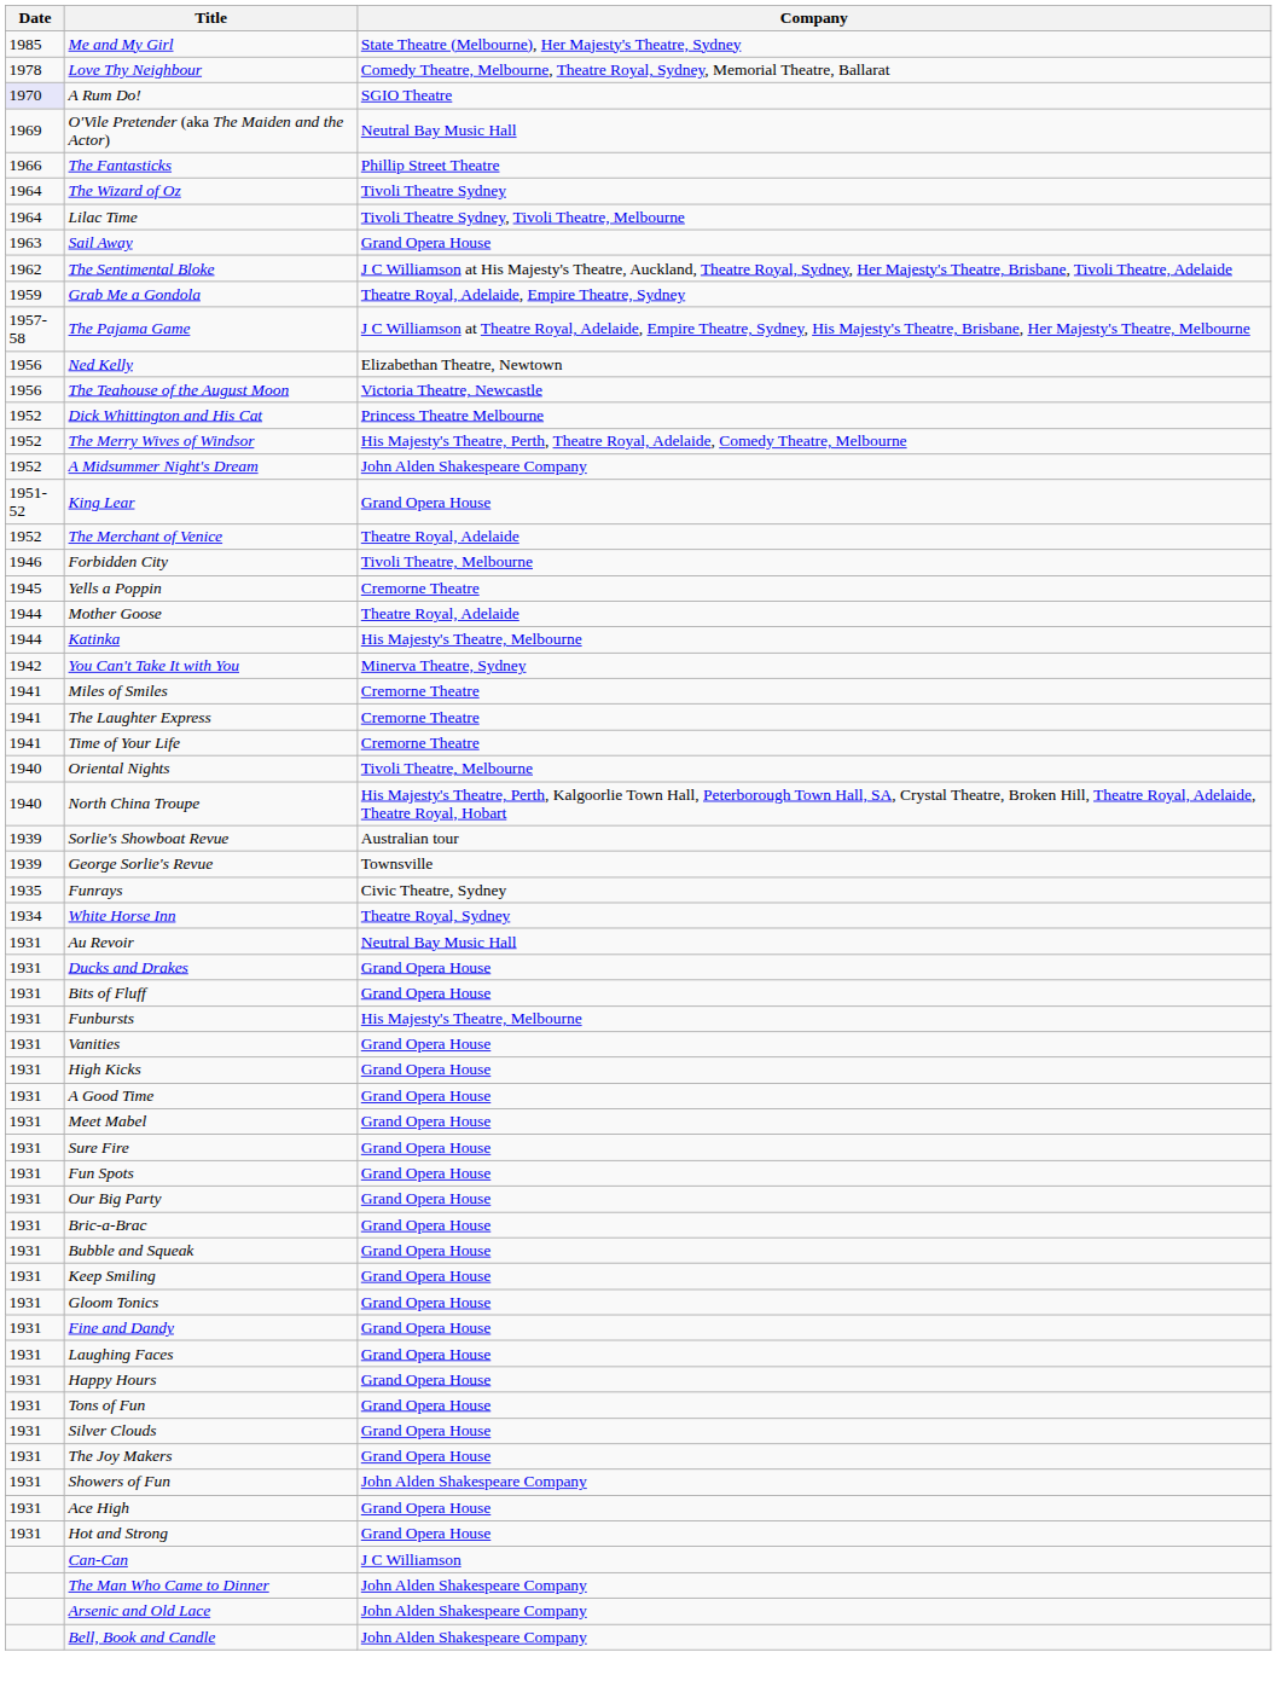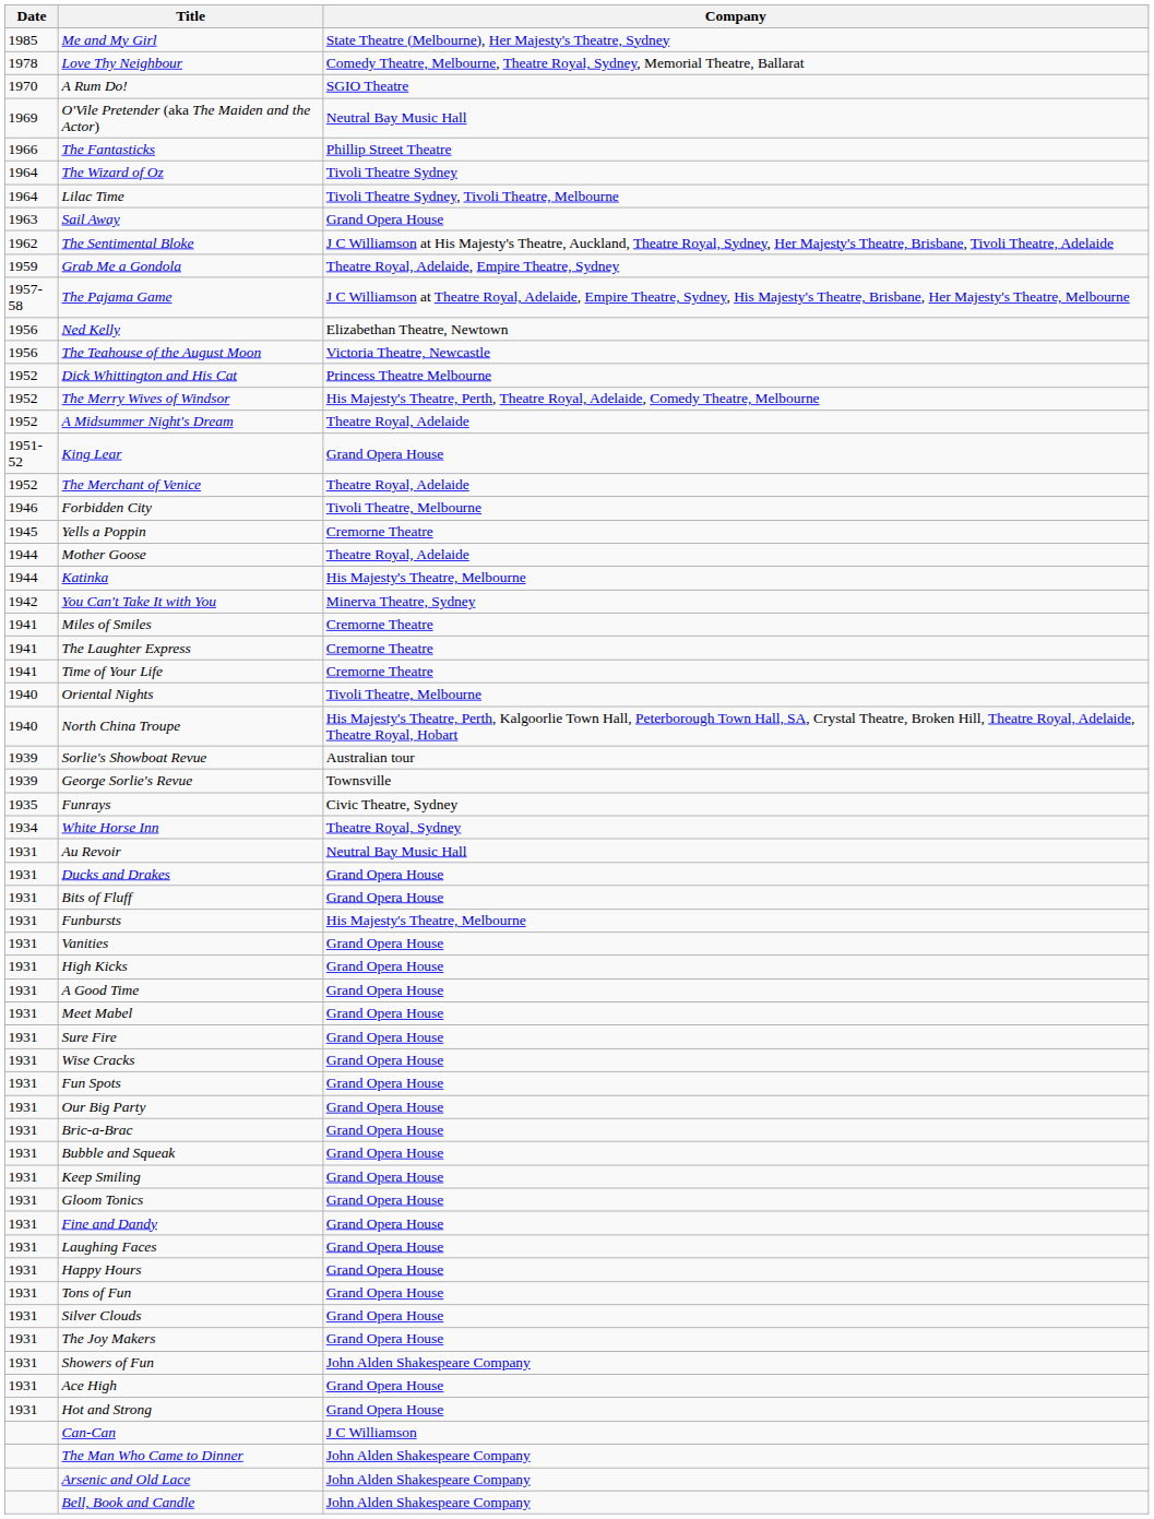A Rum Do! | Date: lavender background -> no background
A Midsummer Night's Dream | Company: John Alden Shakespeare Company -> Theatre Royal, Adelaide
+ row: 1931 | Wise Cracks | Grand Opera House
